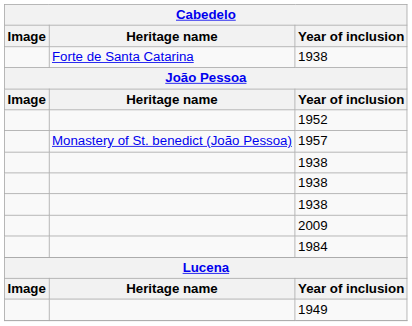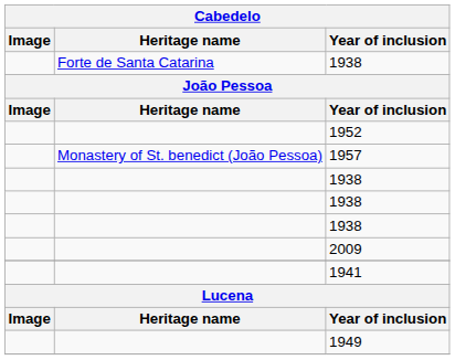- row: 1984
+ row: 1941
